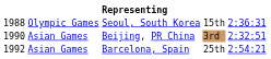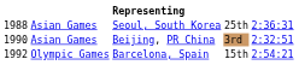Seoul, South Korea | column 2: Olympic Games -> Asian Games
Seoul, South Korea | column 4: 15th -> 25th
Barcelona, Spain | column 2: Asian Games -> Olympic Games
Barcelona, Spain | column 4: 25th -> 15th
